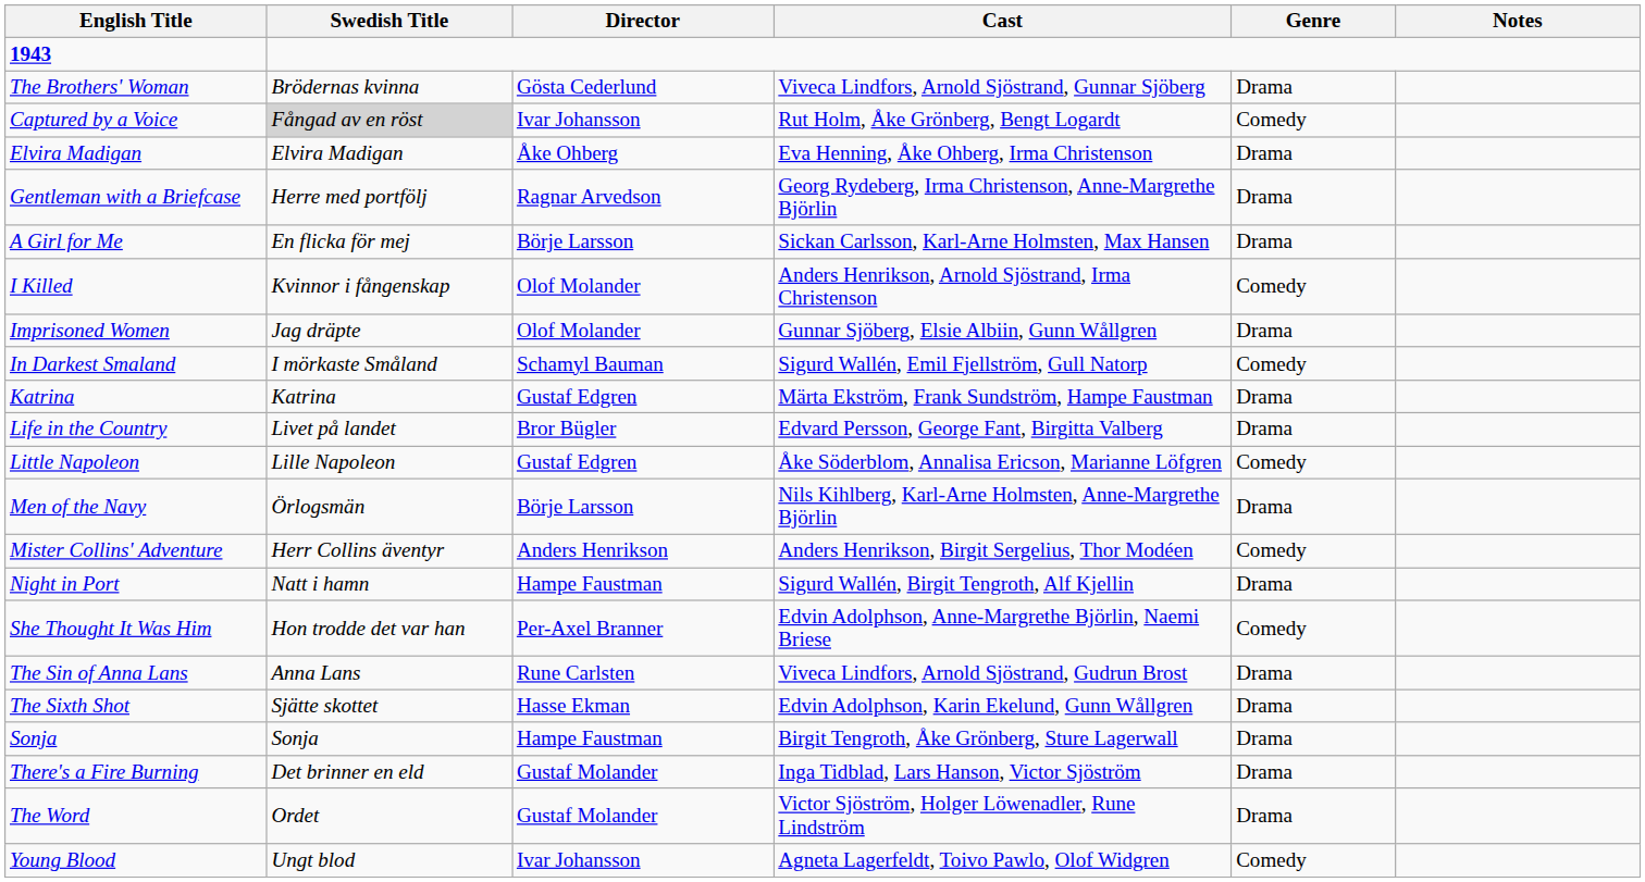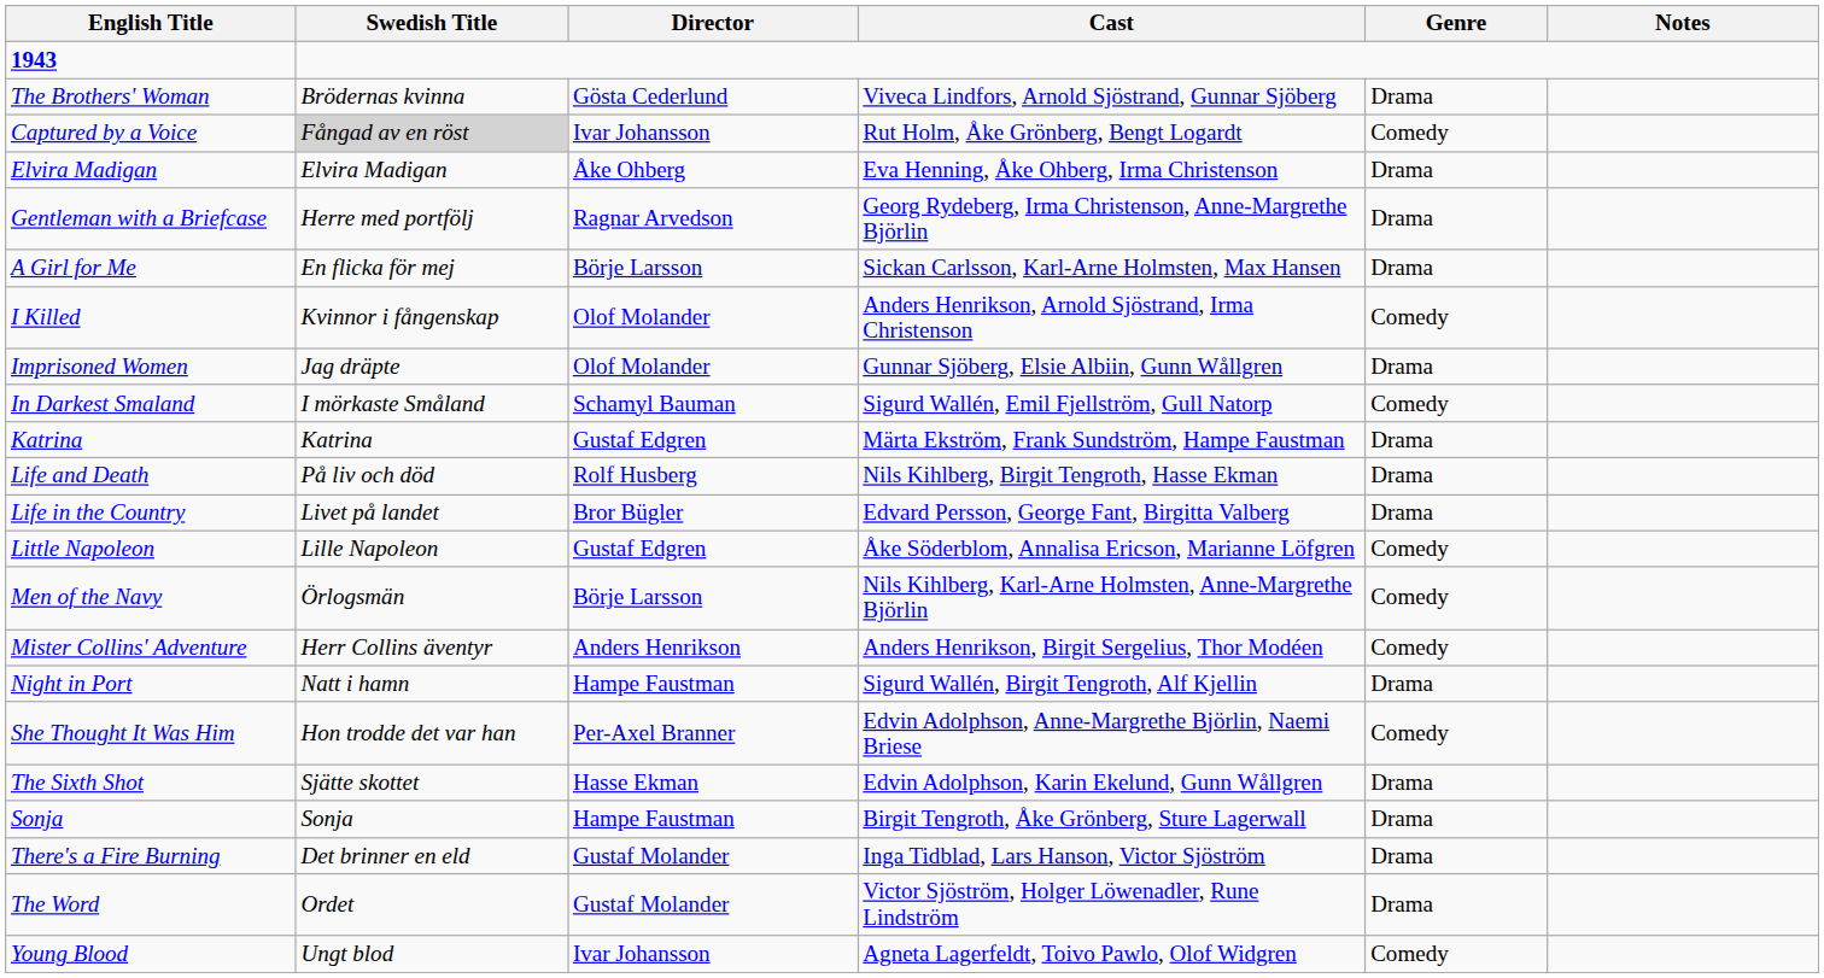+ row: Life and Death | På liv och död | Rolf Husberg | Nils Kihlberg, Birgit Tengroth, Hasse Ekman | Drama
Men of the Navy | Genre: Drama -> Comedy
- row: The Sin of Anna Lans | Anna Lans | Rune Carlsten | Viveca Lindfors, Arnold Sjöstrand, Gudrun Brost | Drama
